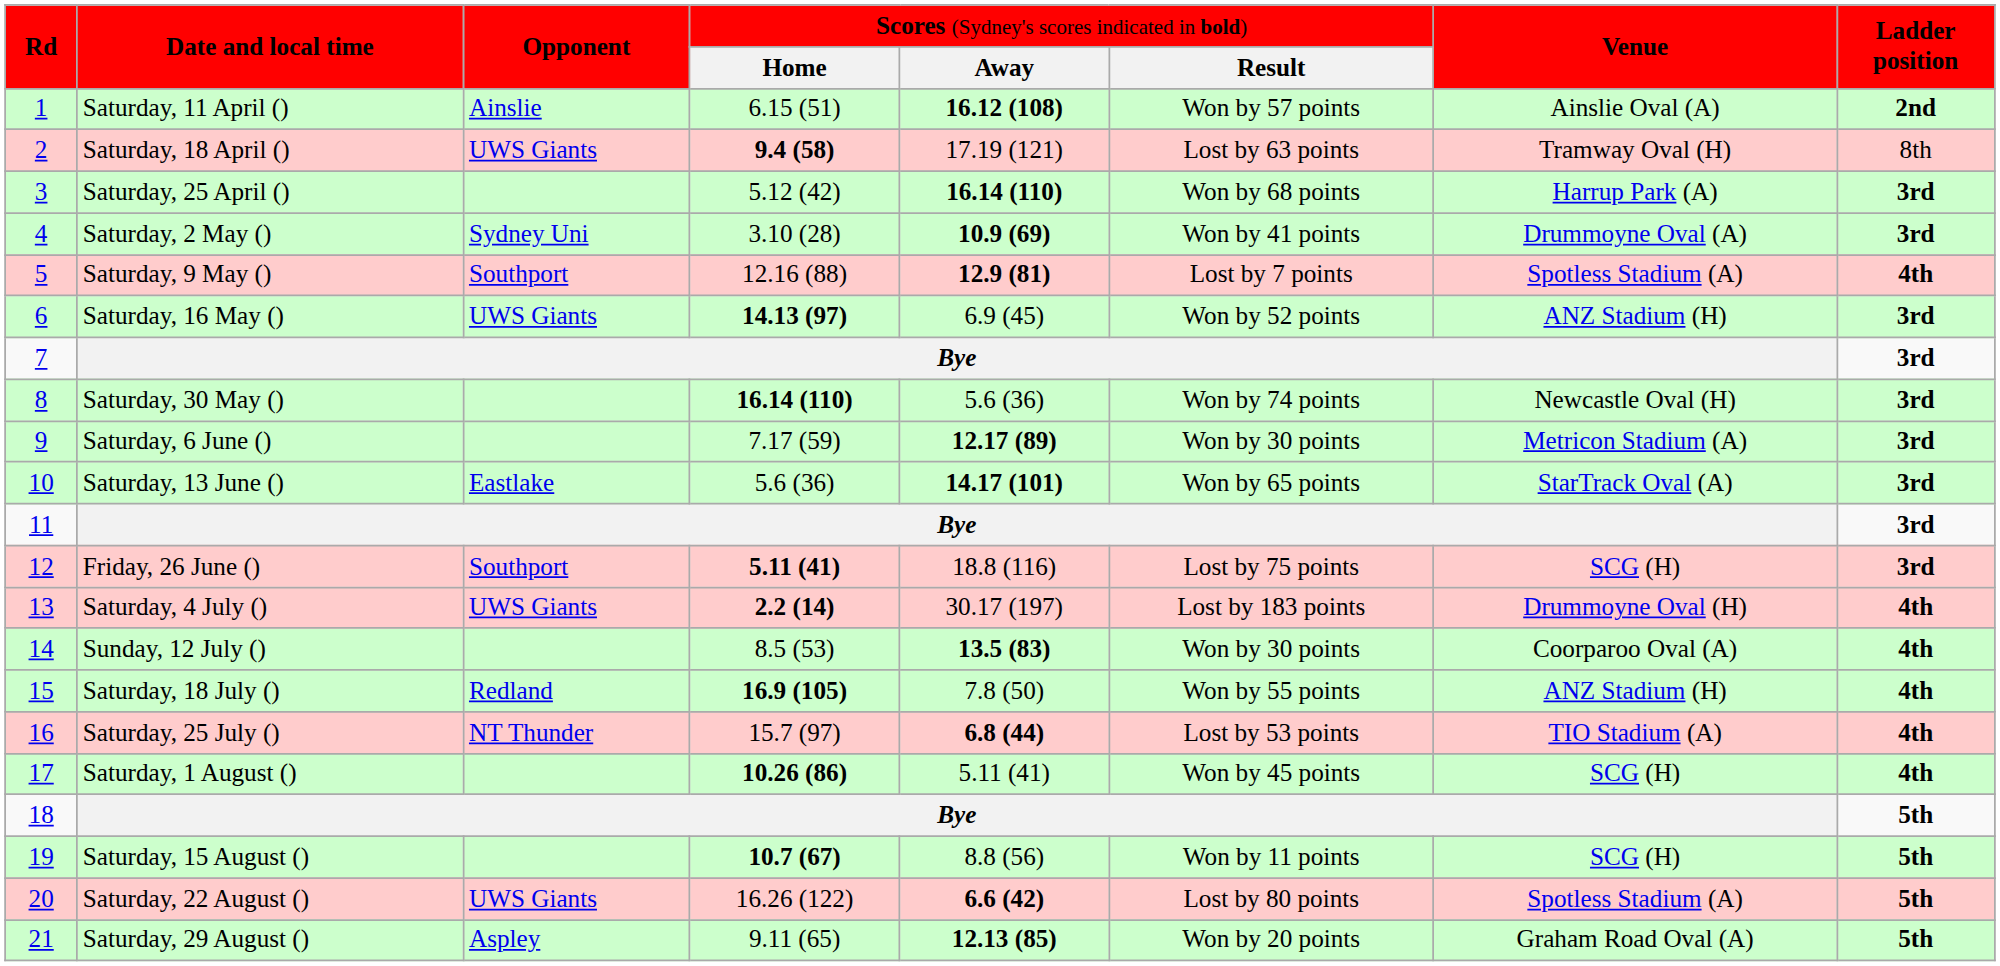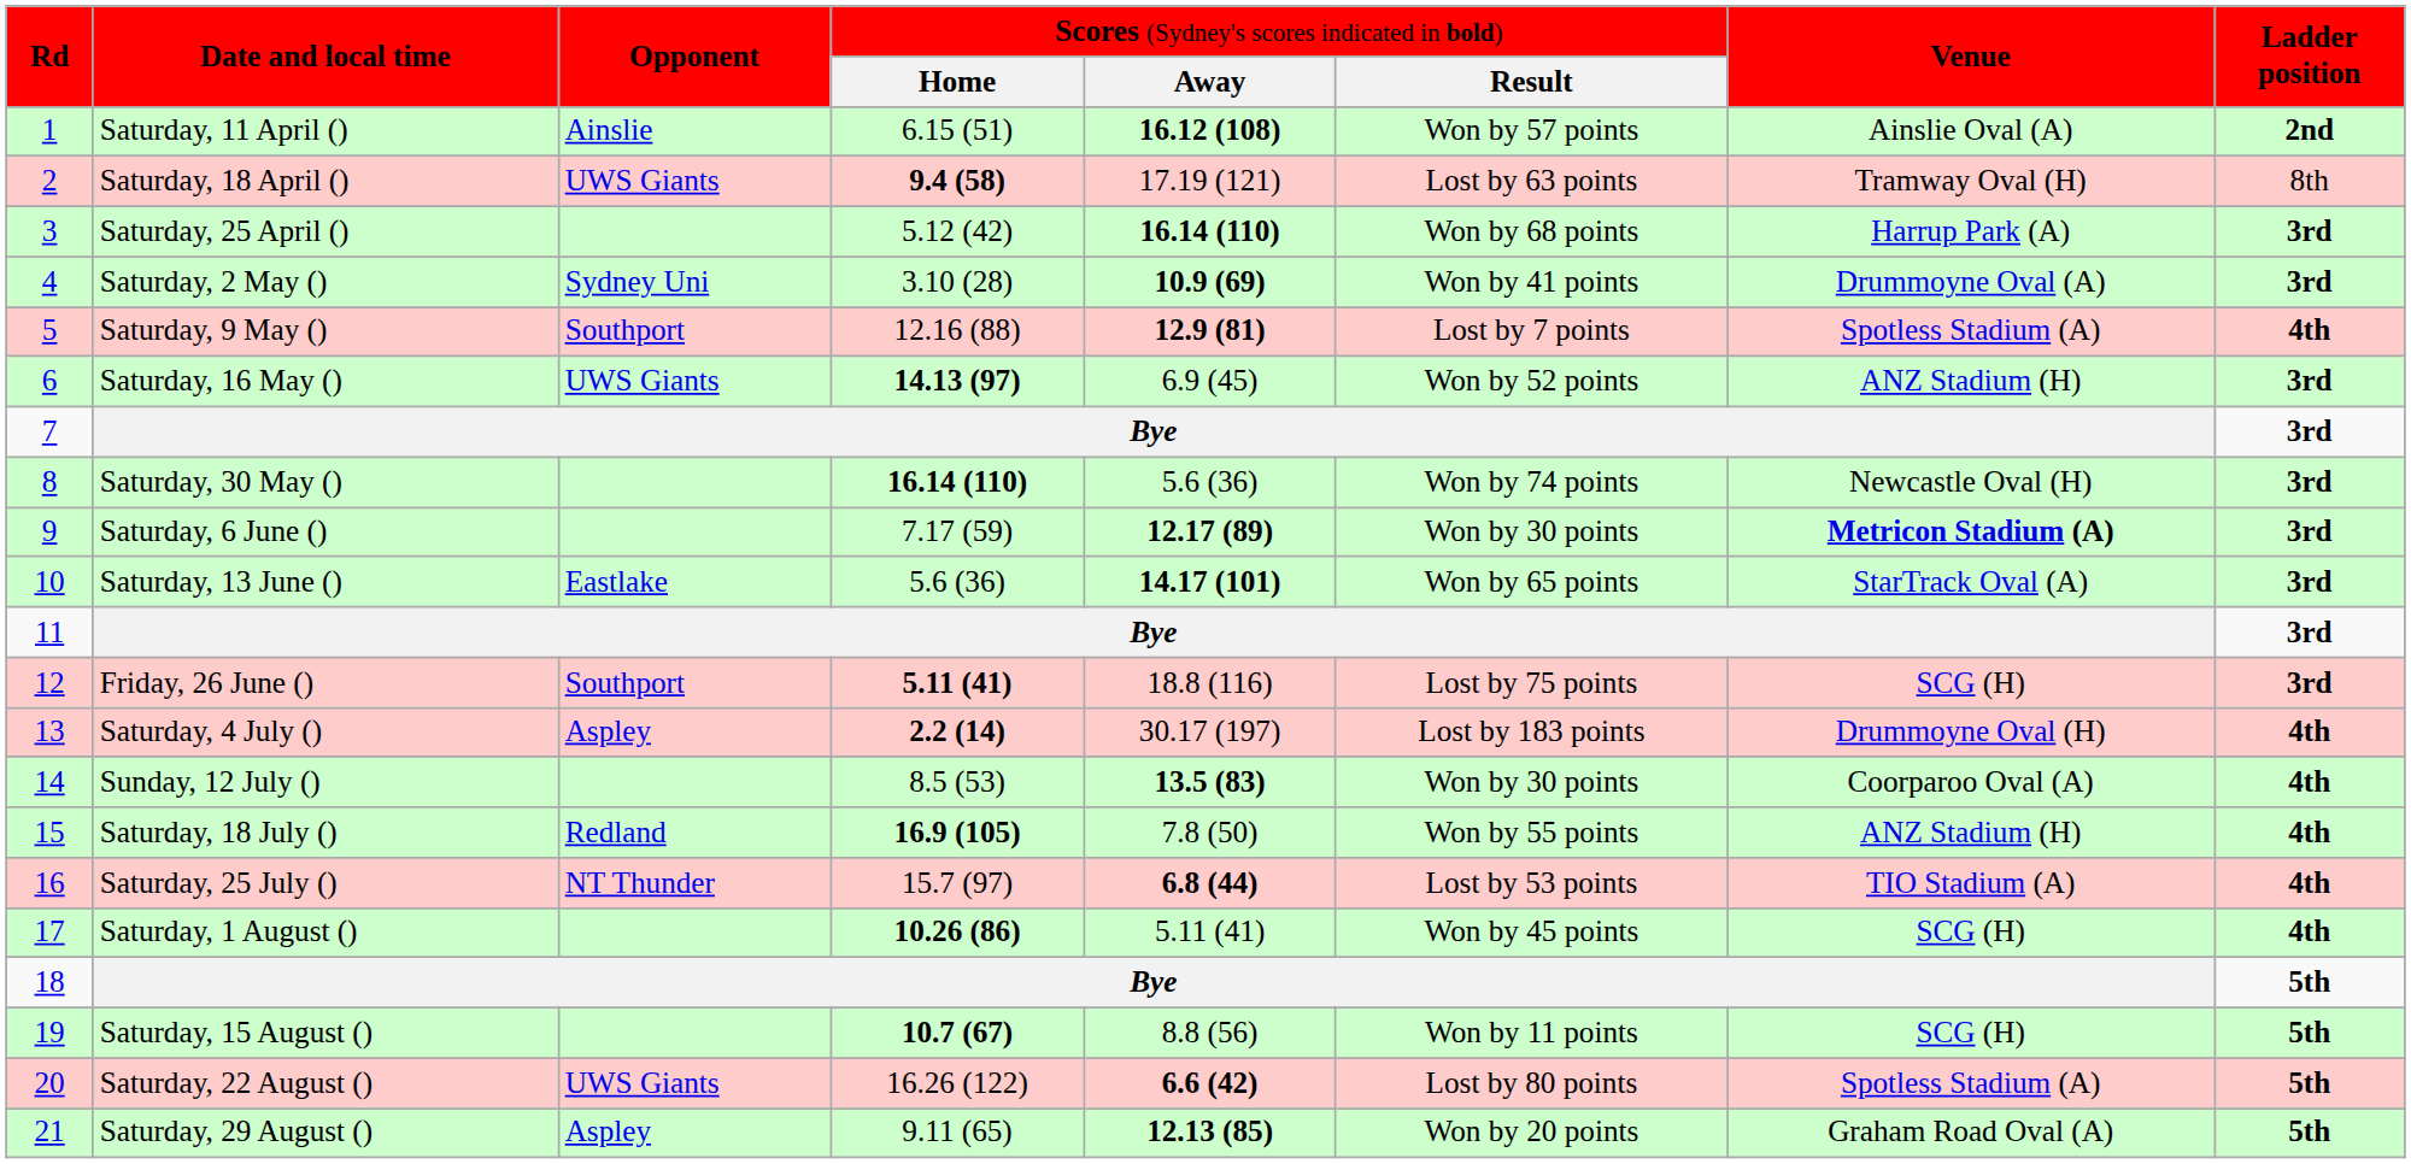Saturday, 6 June () | column 7: normal -> bold
Saturday, 4 July () | column 3: UWS Giants -> Aspley
